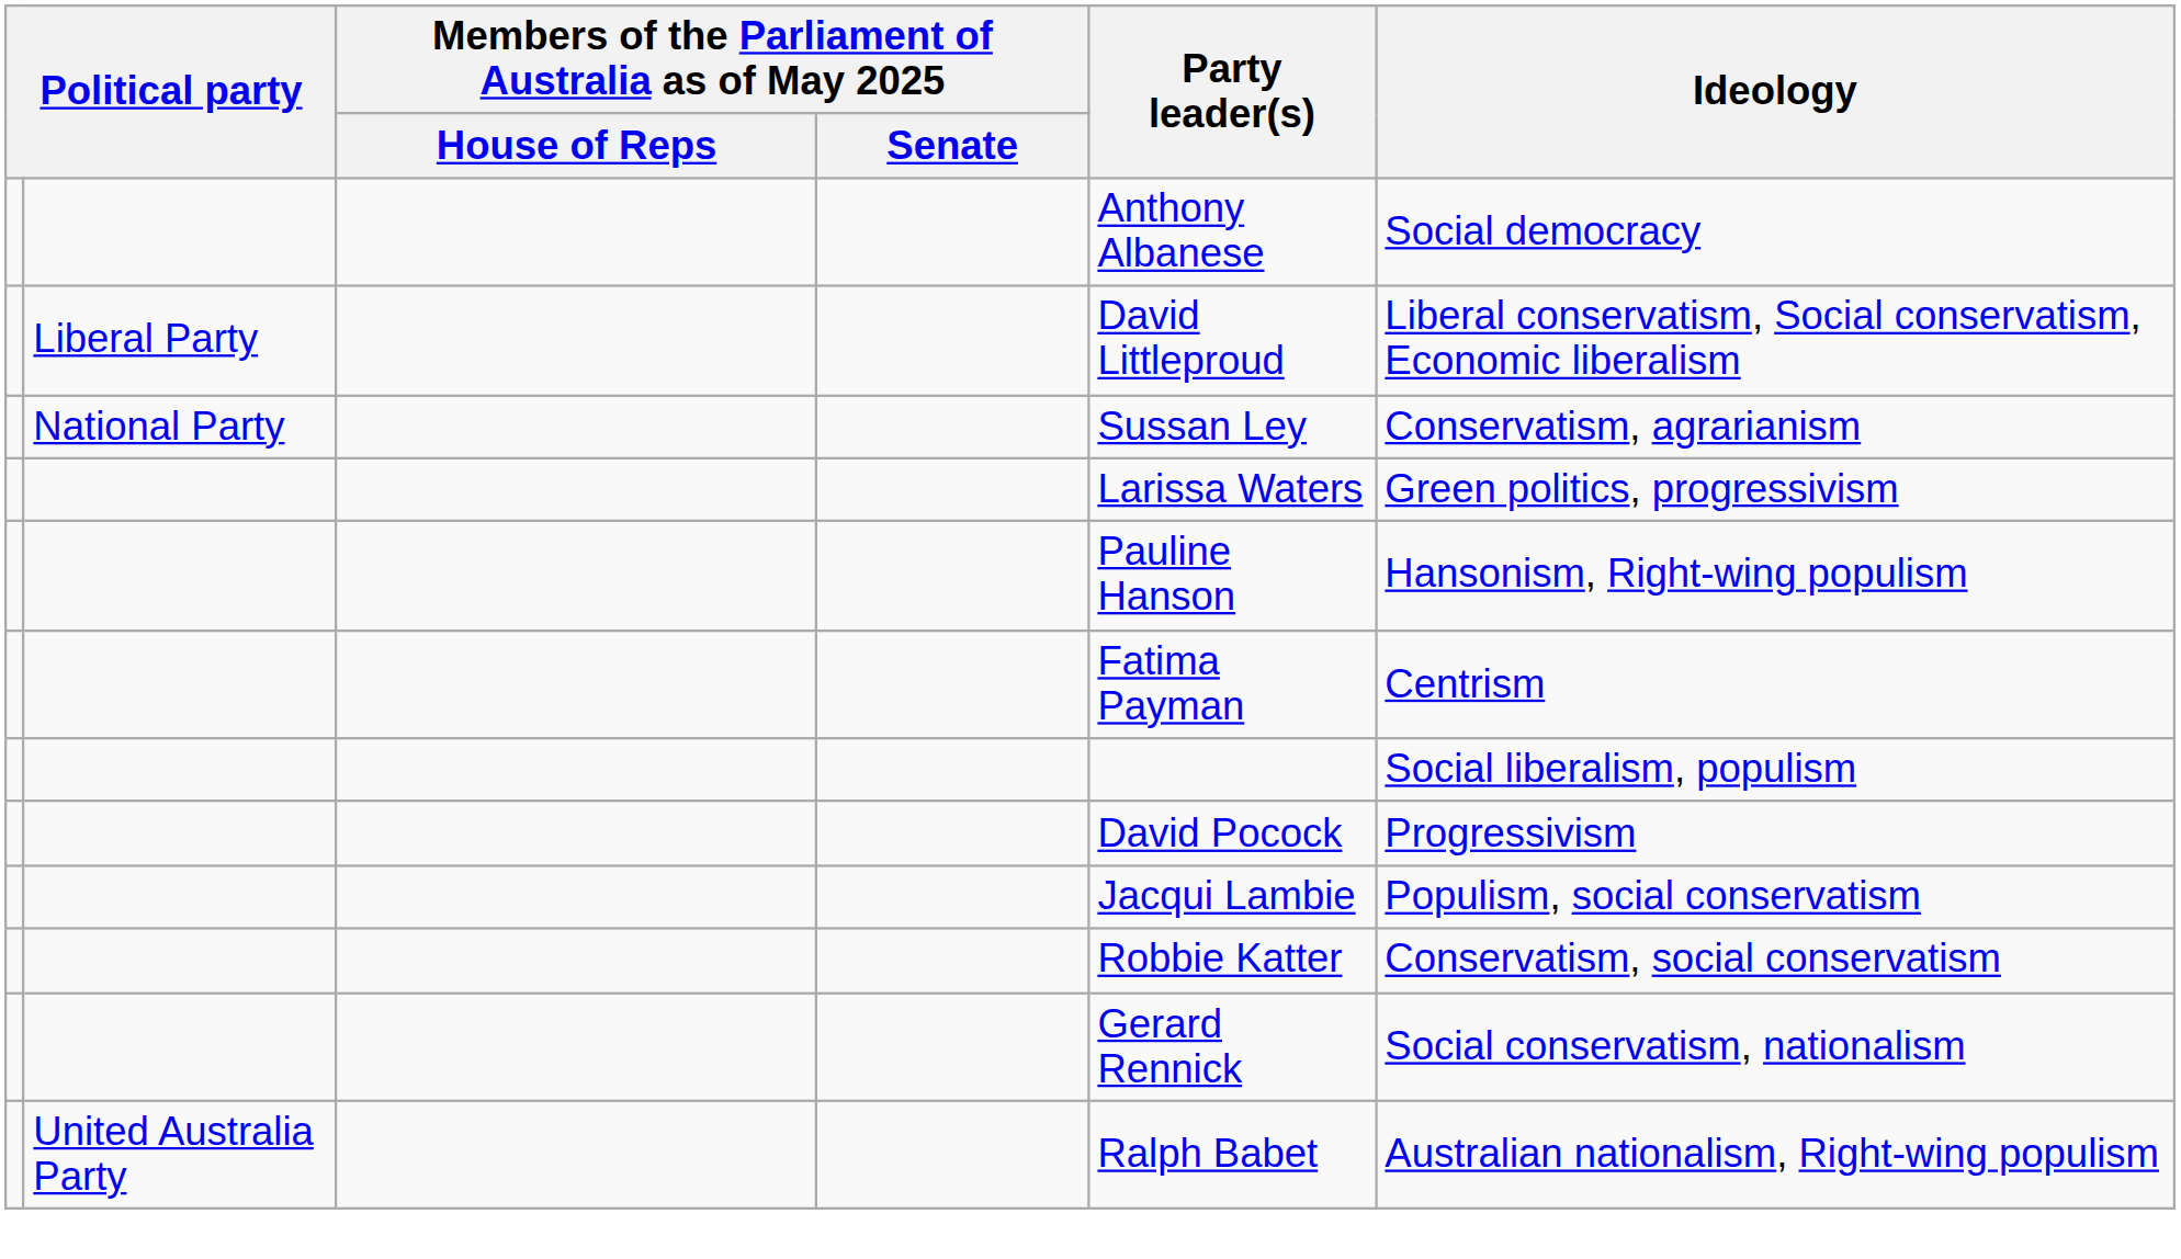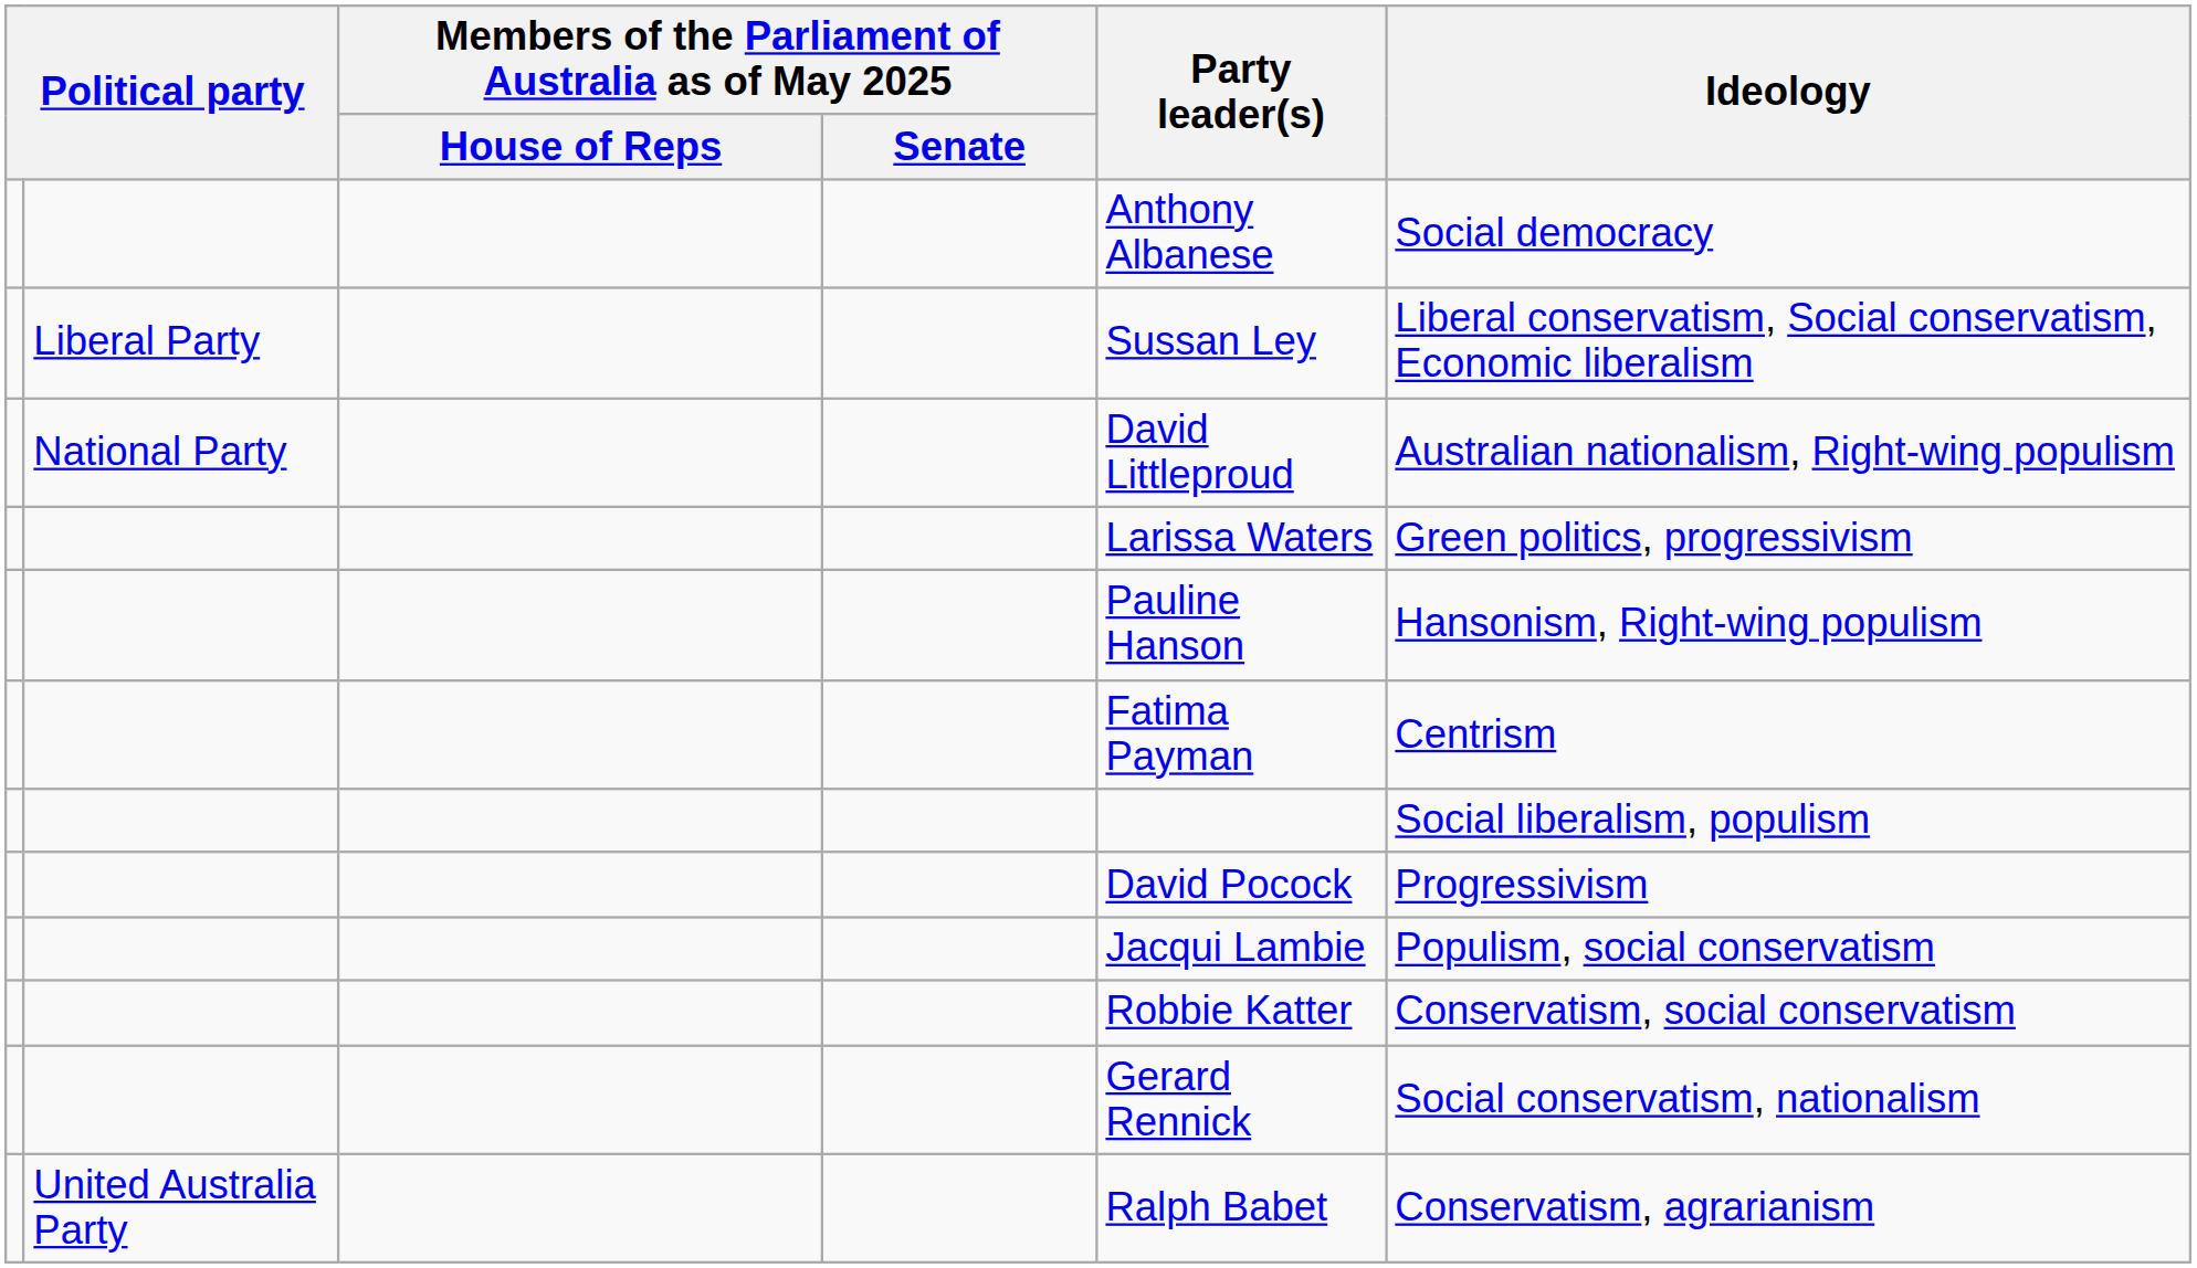Liberal Party | Party leader(s): David Littleproud -> Sussan Ley
National Party | Party leader(s): Sussan Ley -> David Littleproud
National Party | Ideology: Conservatism, agrarianism -> Australian nationalism, Right-wing populism
United Australia Party | Ideology: Australian nationalism, Right-wing populism -> Conservatism, agrarianism
